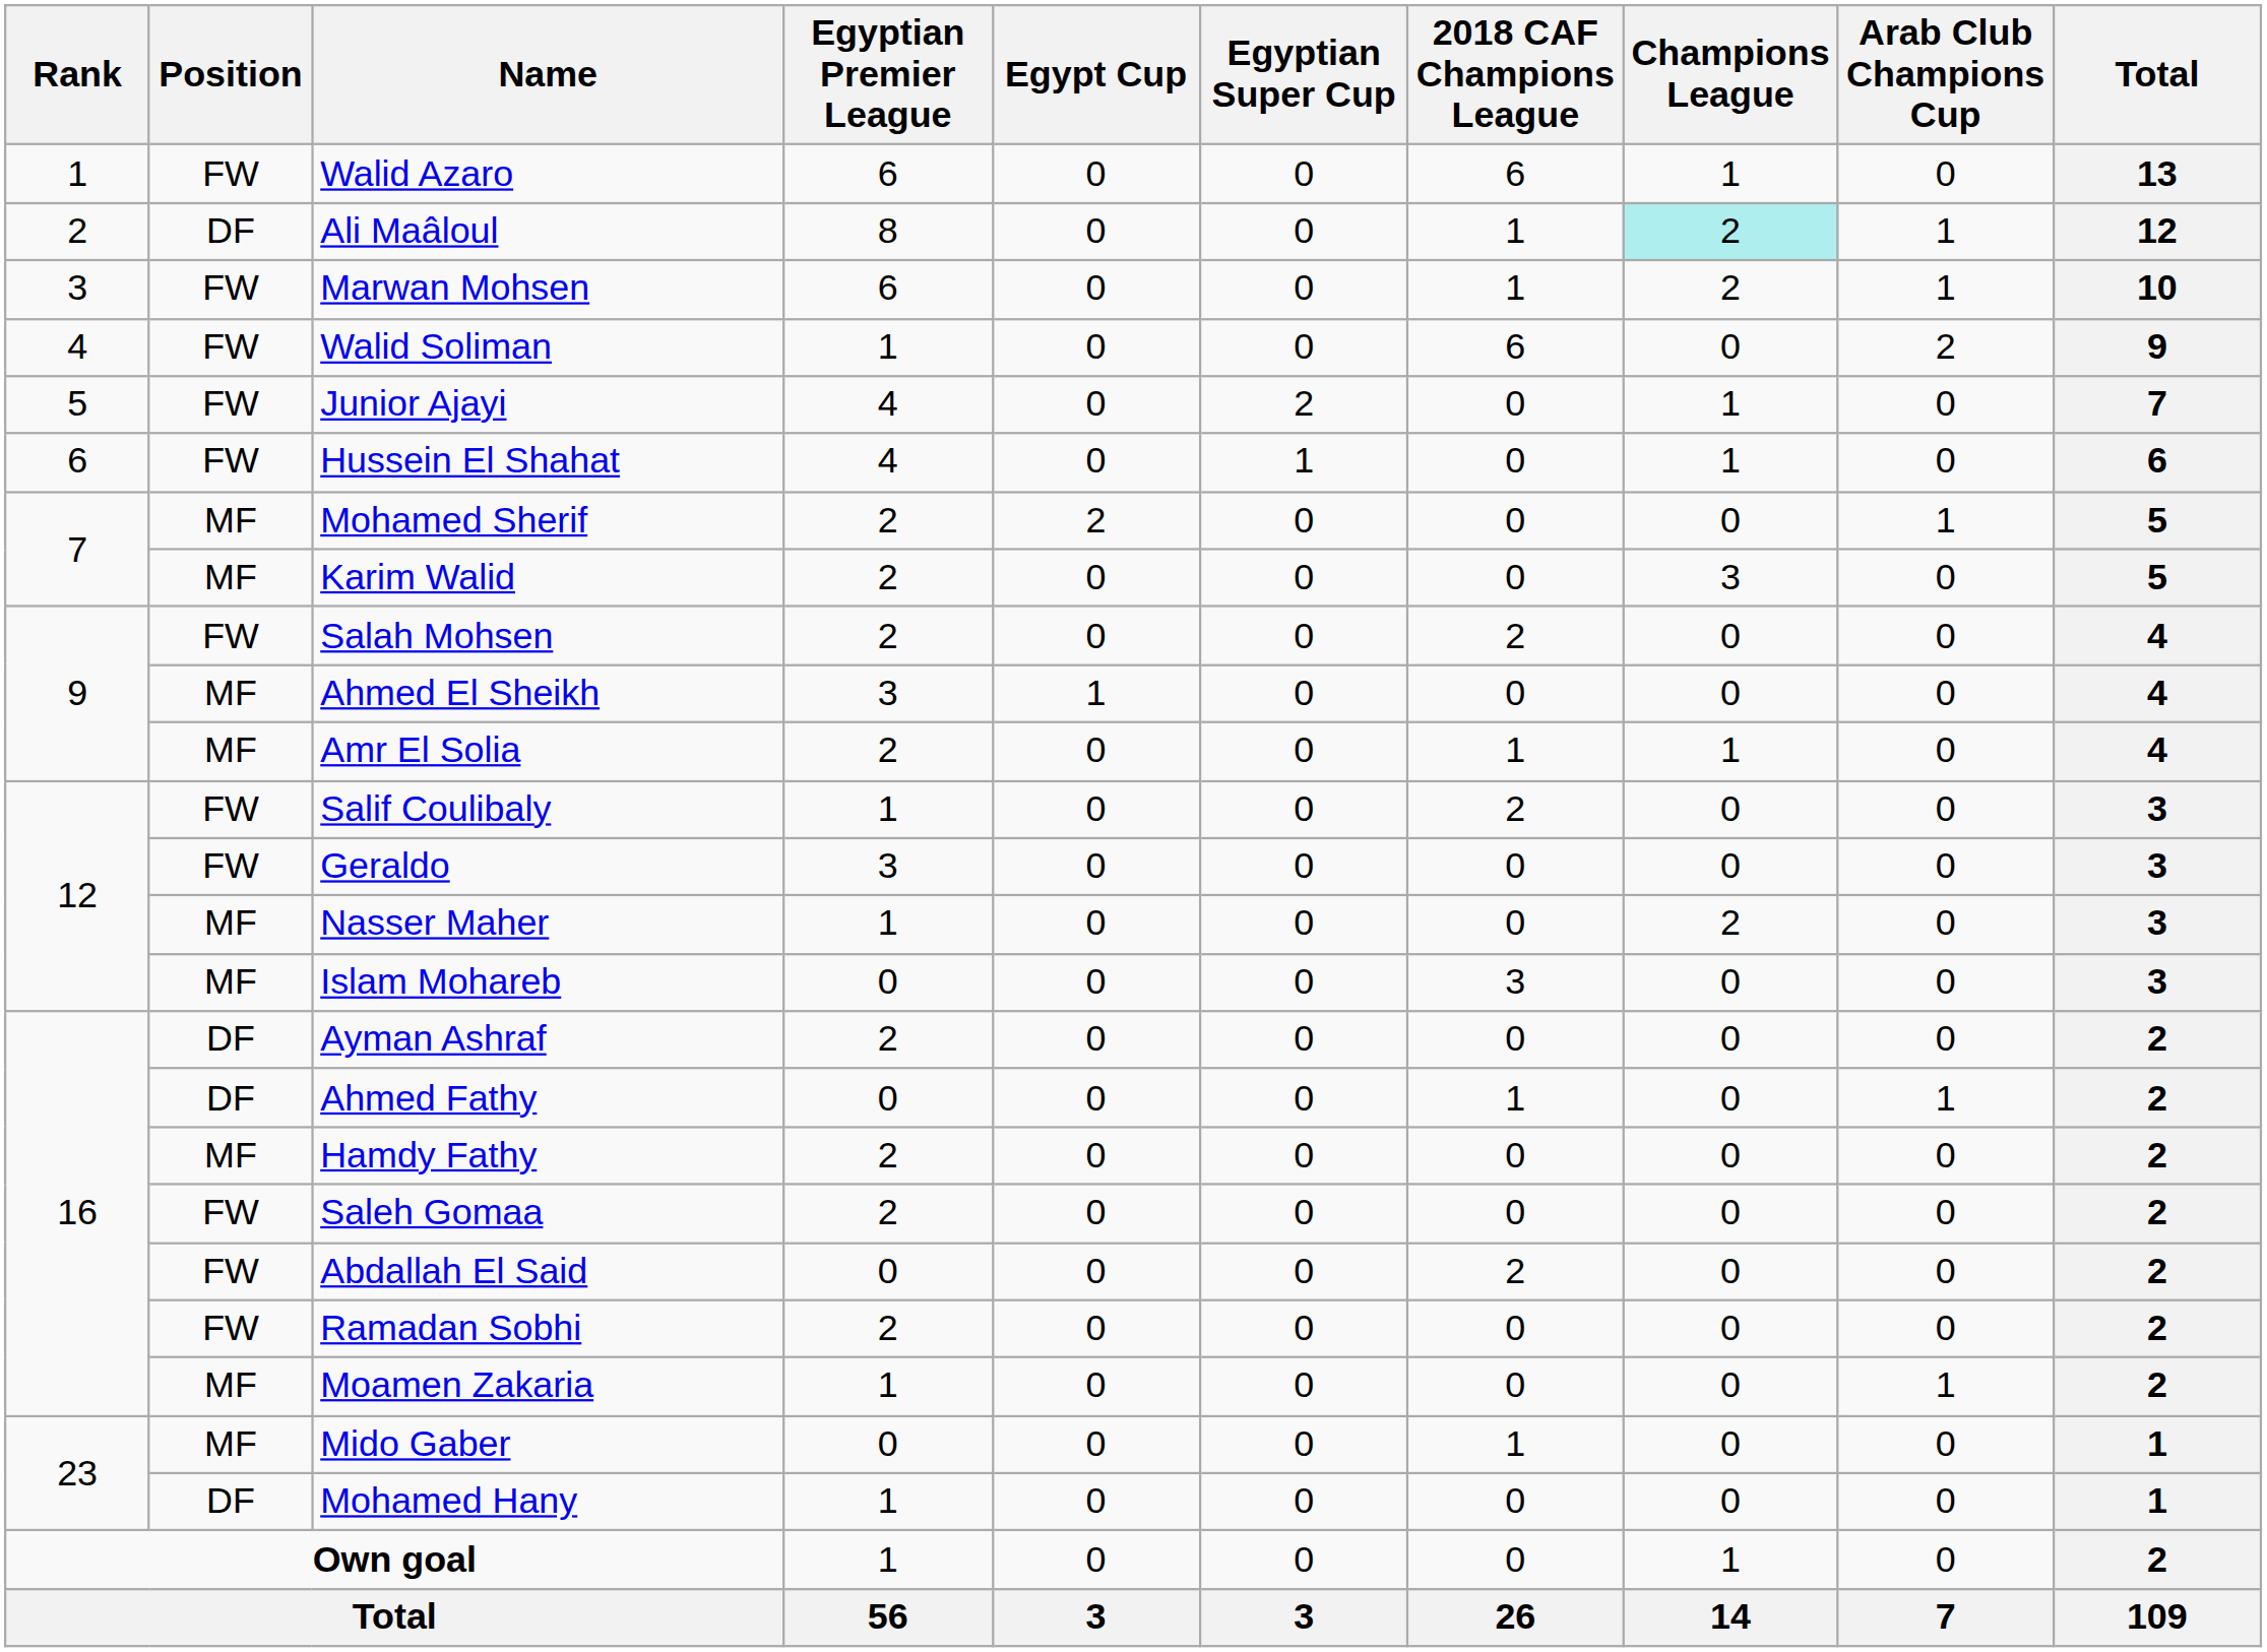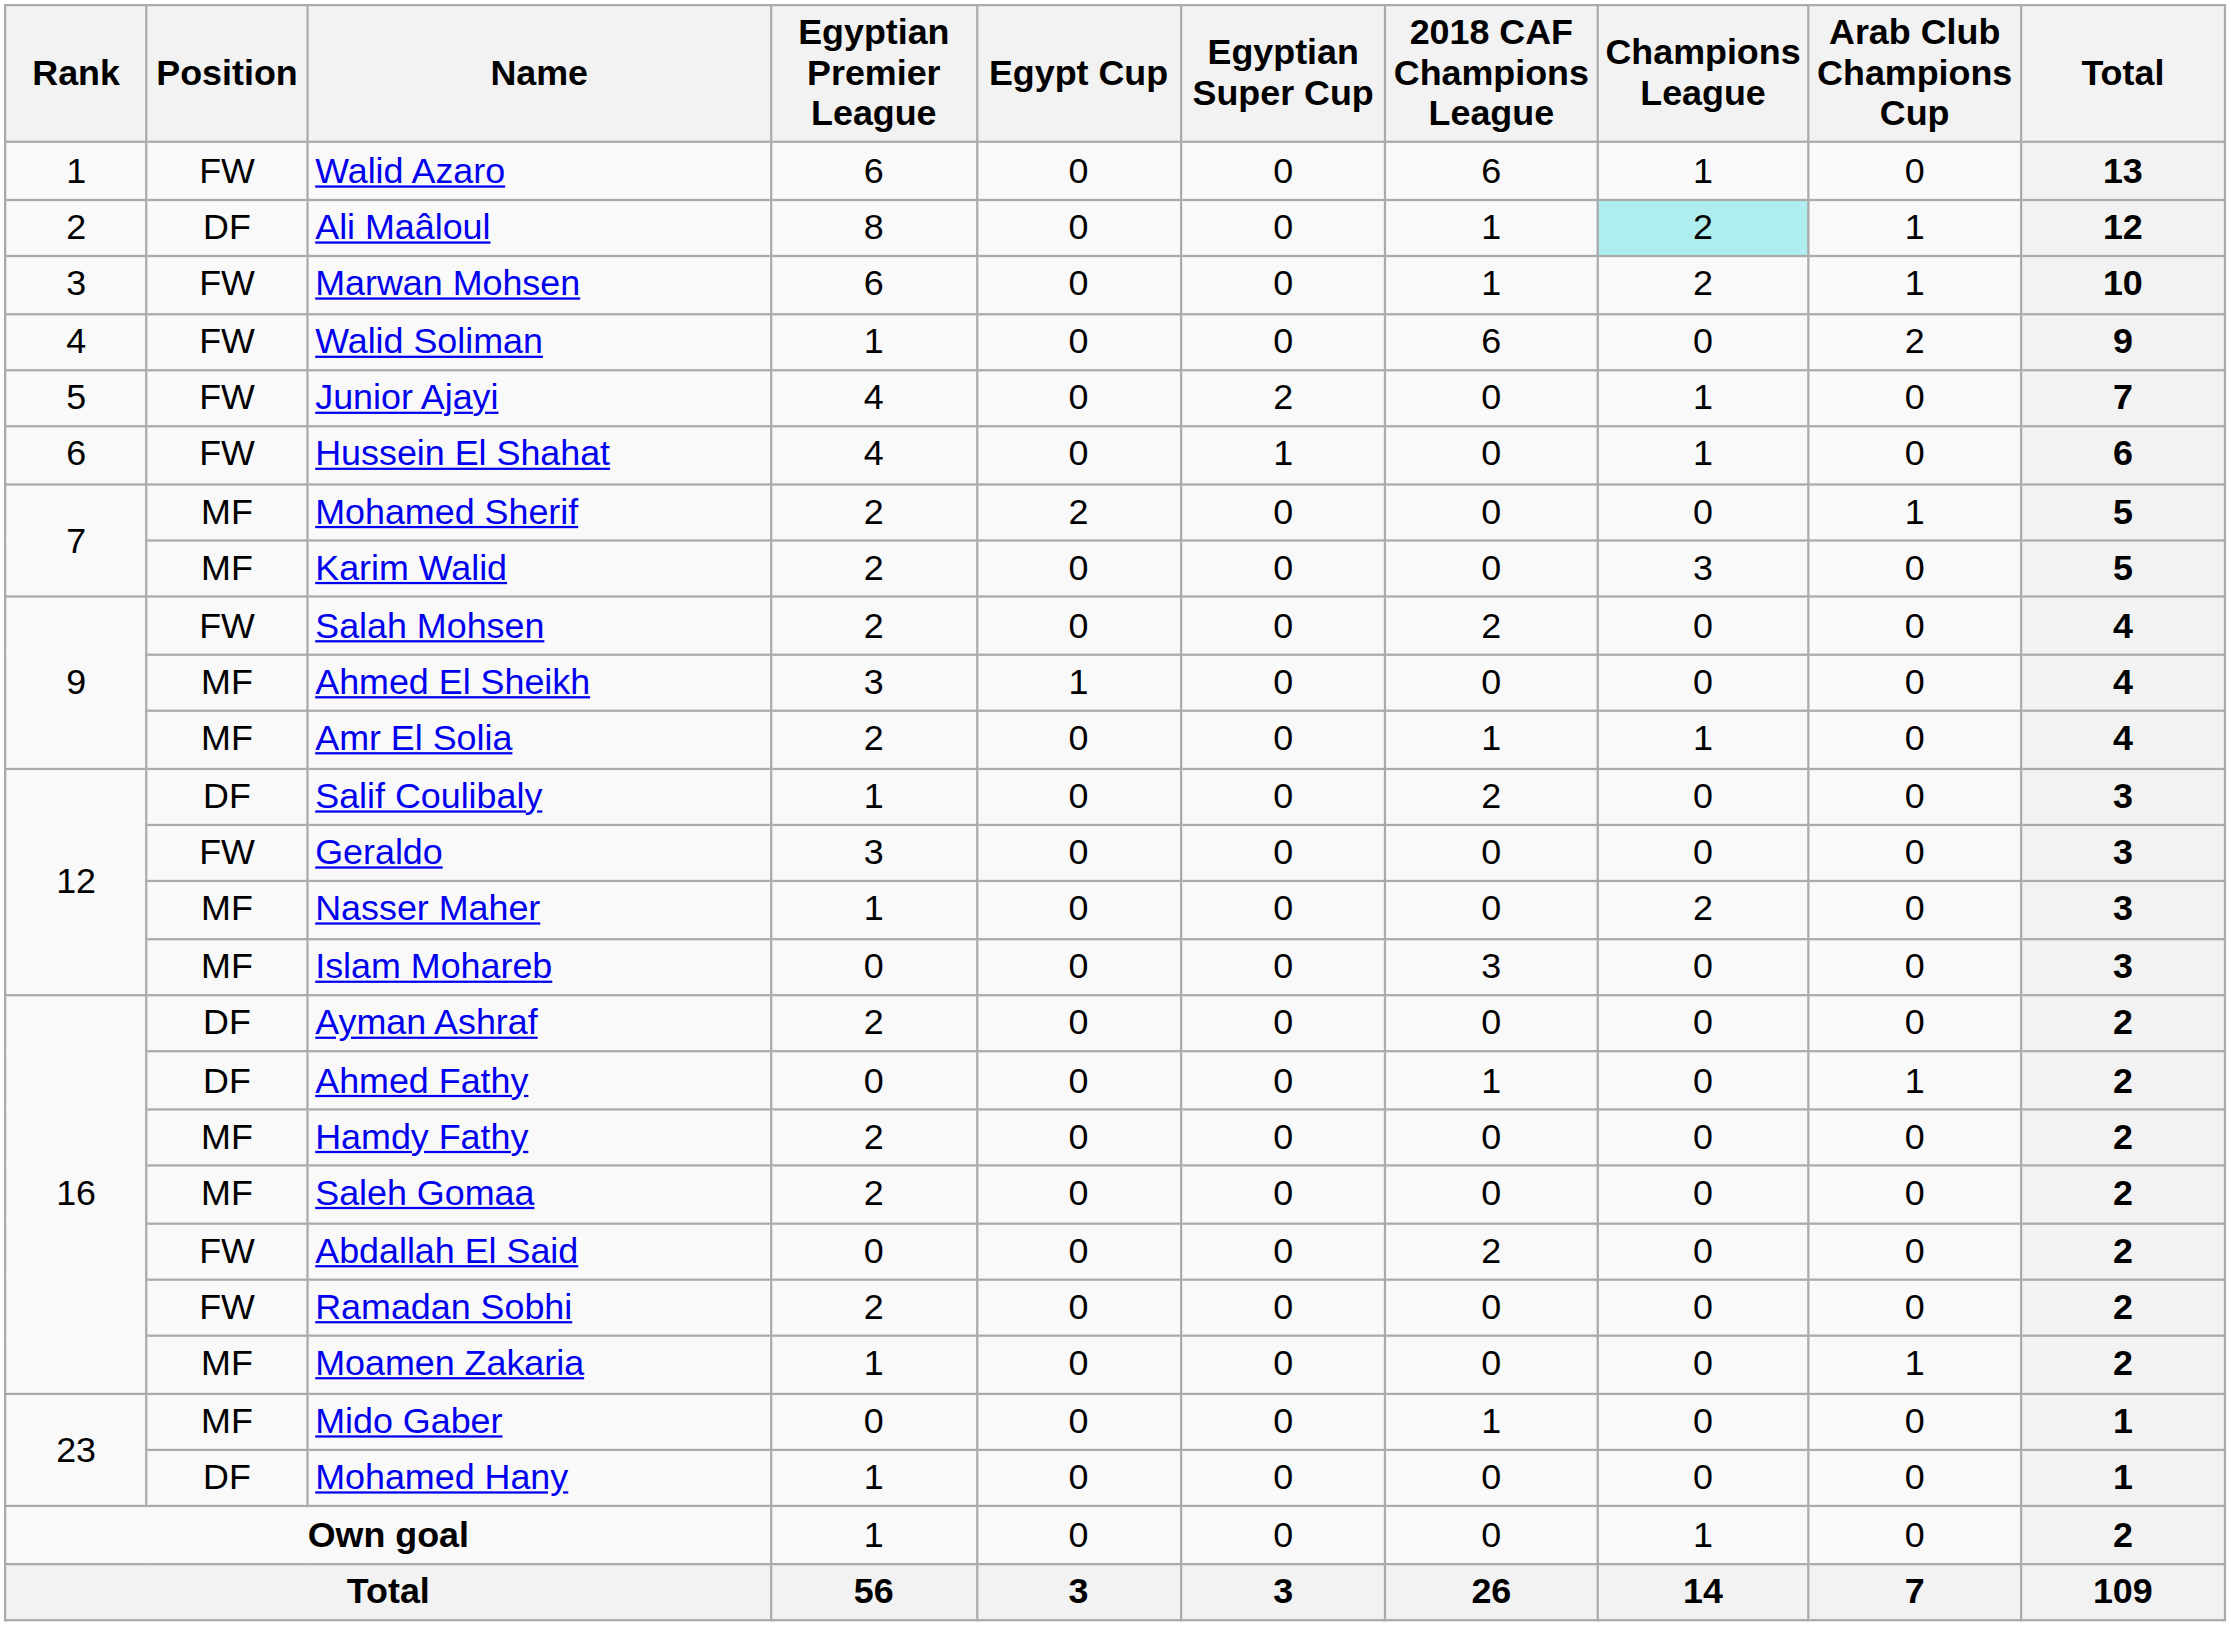Salif Coulibaly | Position: FW -> DF
Saleh Gomaa | Position: FW -> MF
